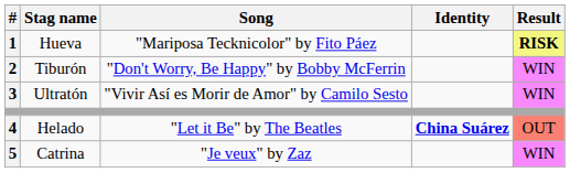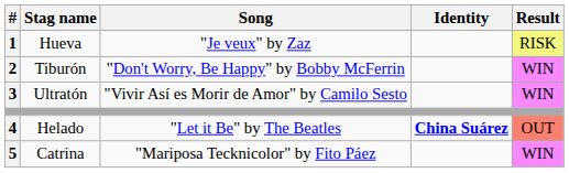Hueva | Song: "Mariposa Tecknicolor" by Fito Páez -> "Je veux" by Zaz
Hueva | Result: bold -> normal
Catrina | Song: "Je veux" by Zaz -> "Mariposa Tecknicolor" by Fito Páez
